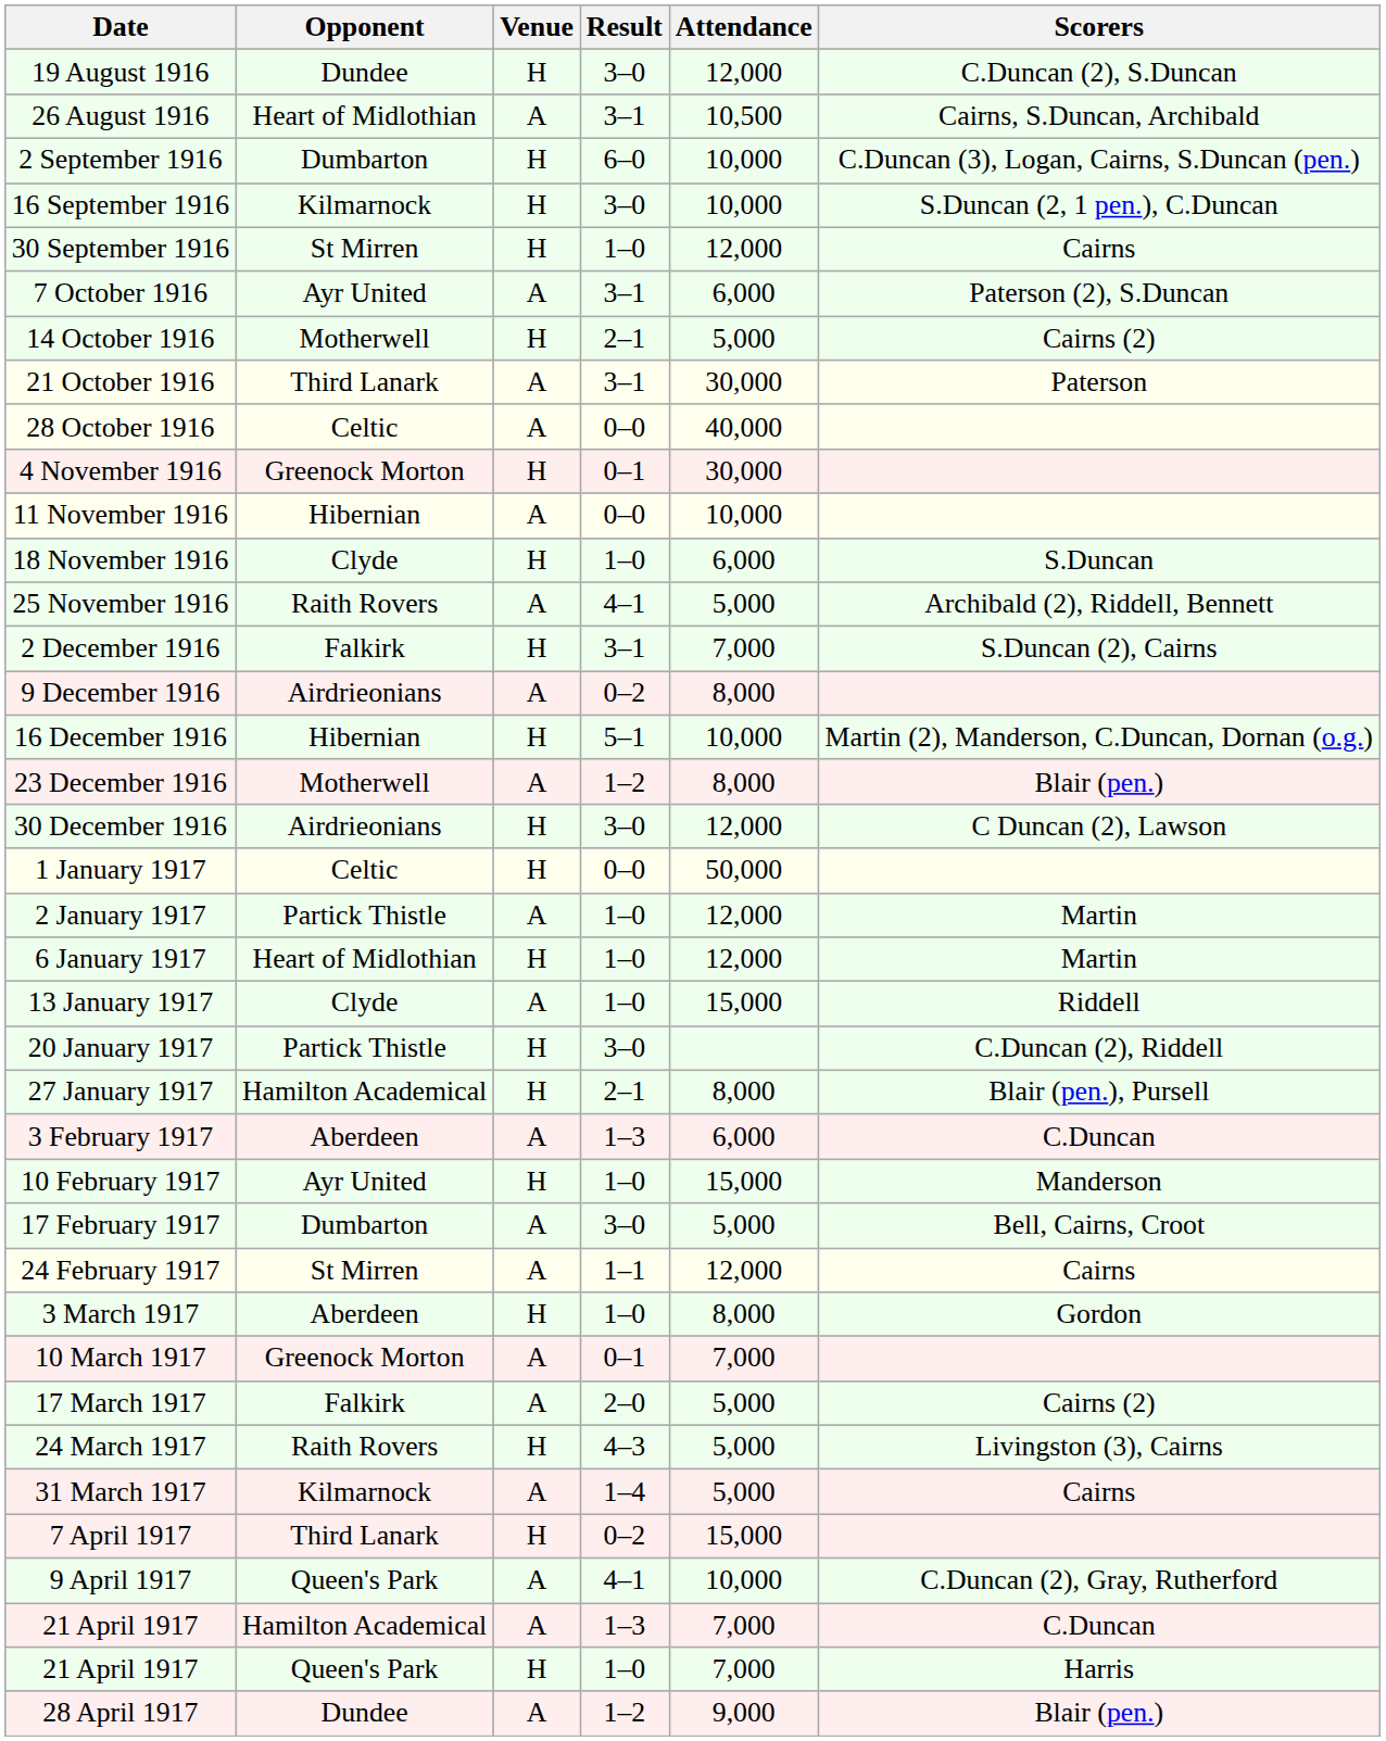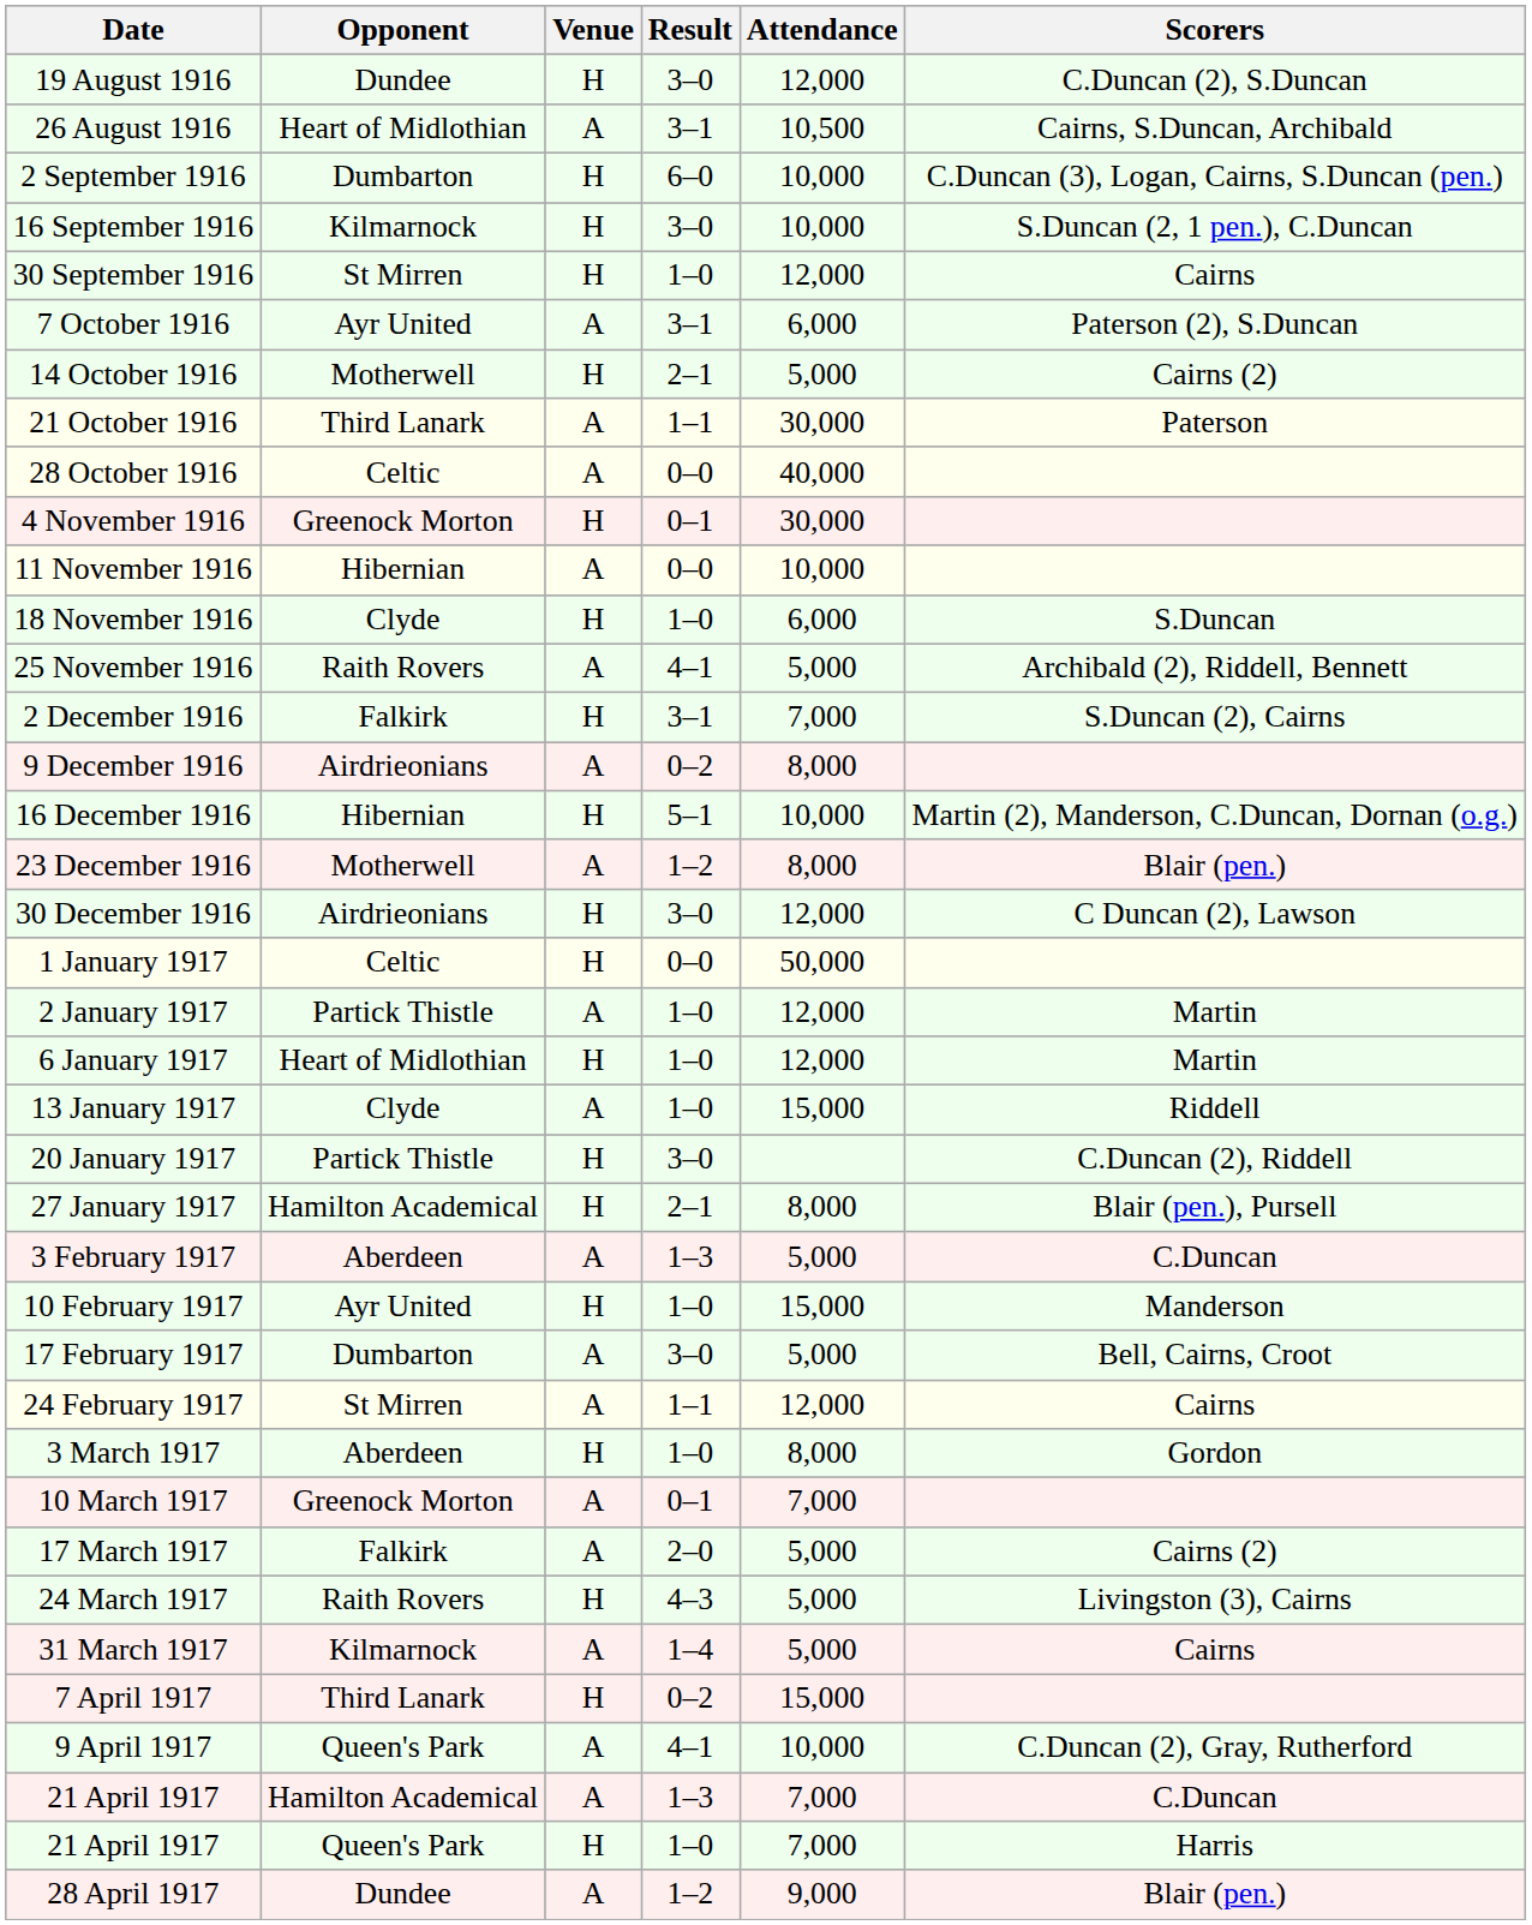21 October 1916 | Result: 3–1 -> 1–1
3 February 1917 | Attendance: 6,000 -> 5,000
